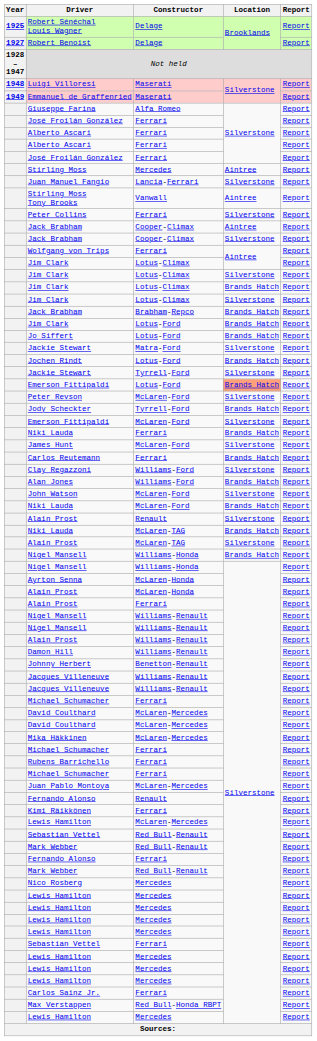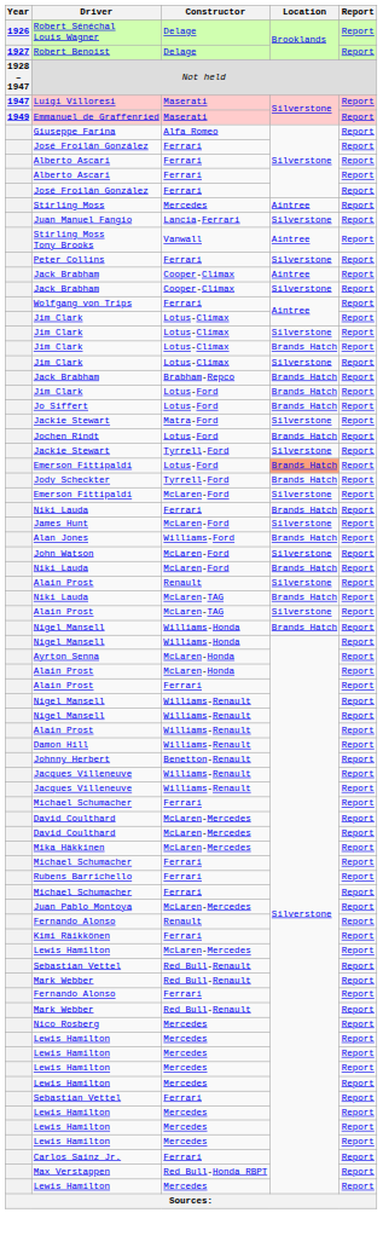Robert Sénéchal Louis Wagner | Year: 1925 -> 1926
Luigi Villoresi | Year: 1948 -> 1947
- row: Peter Revson | McLaren-Ford | Silverstone | Report
- row: Carlos Reutemann | Ferrari | Brands Hatch | Report
- row: Clay Regazzoni | Williams-Ford | Silverstone | Report
